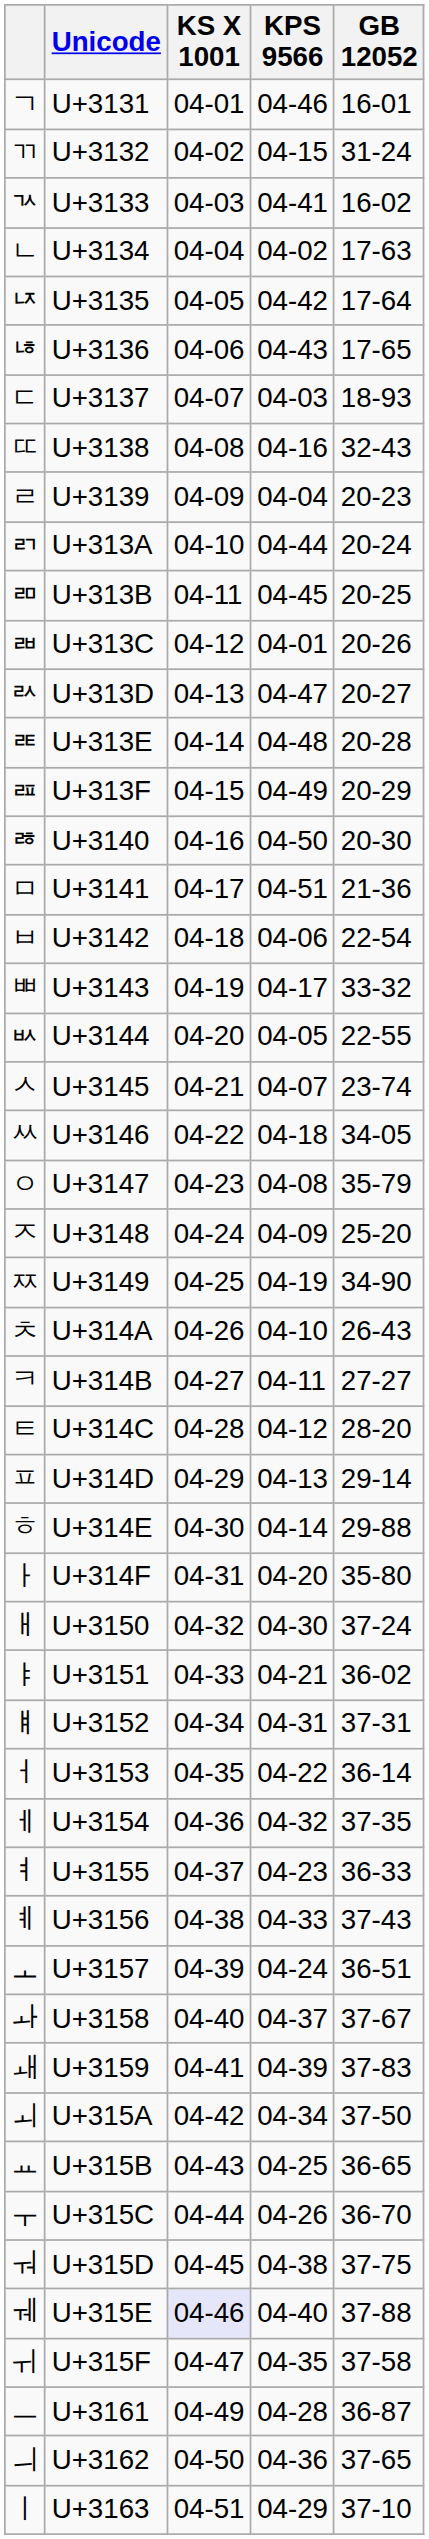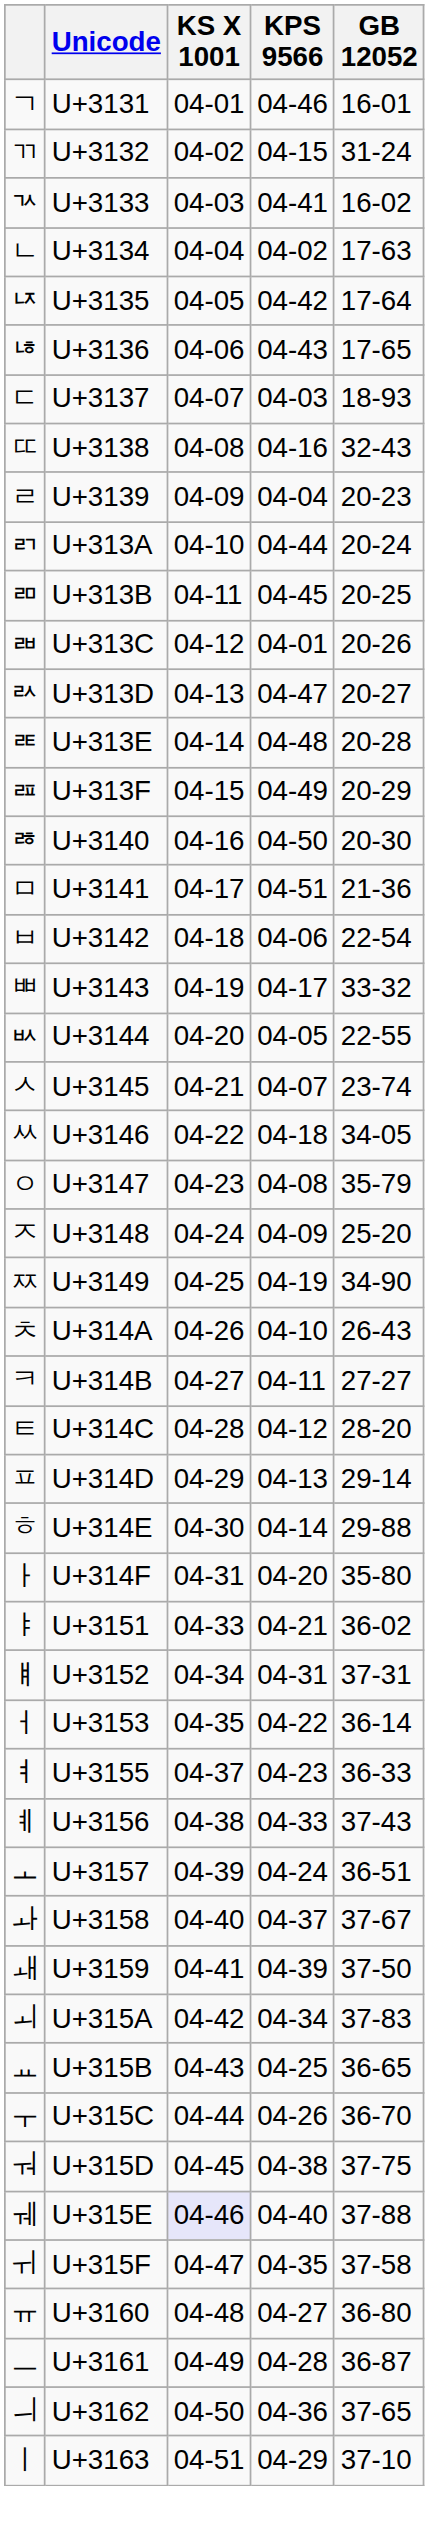- row: ㅐ | U+3150 | 04-32 | 04-30 | 37-24
- row: ㅔ | U+3154 | 04-36 | 04-32 | 37-35
ㅙ | GB 12052: 37-83 -> 37-50
ㅚ | GB 12052: 37-50 -> 37-83
+ row: ㅠ | U+3160 | 04-48 | 04-27 | 36-80
